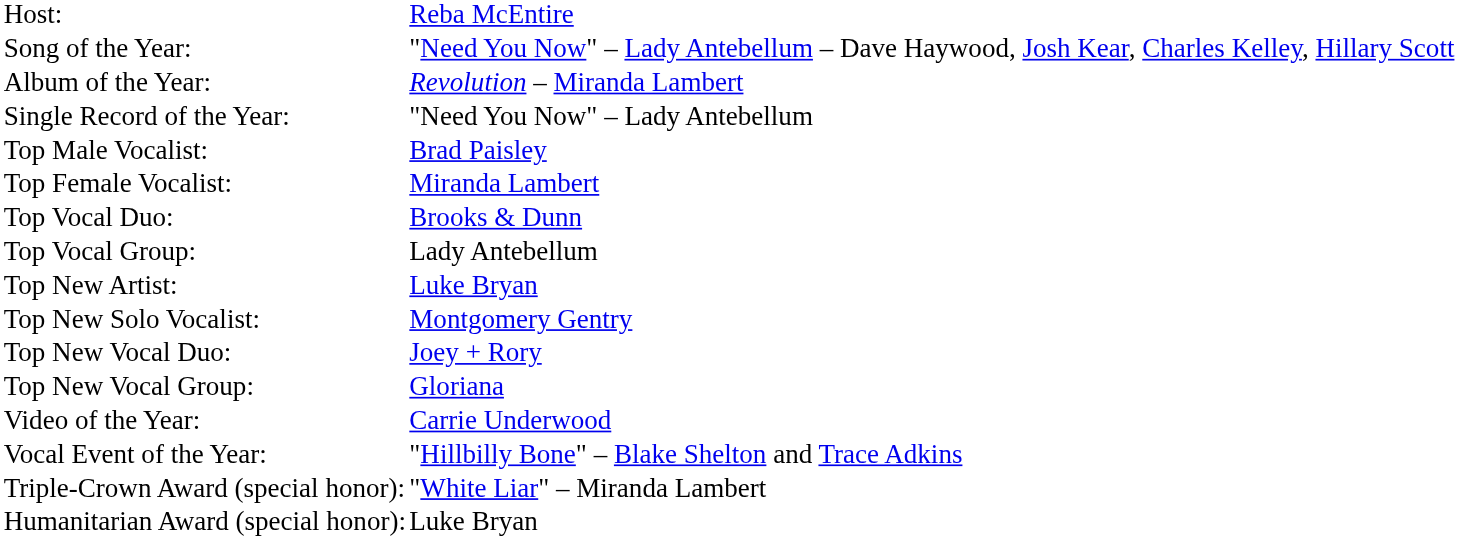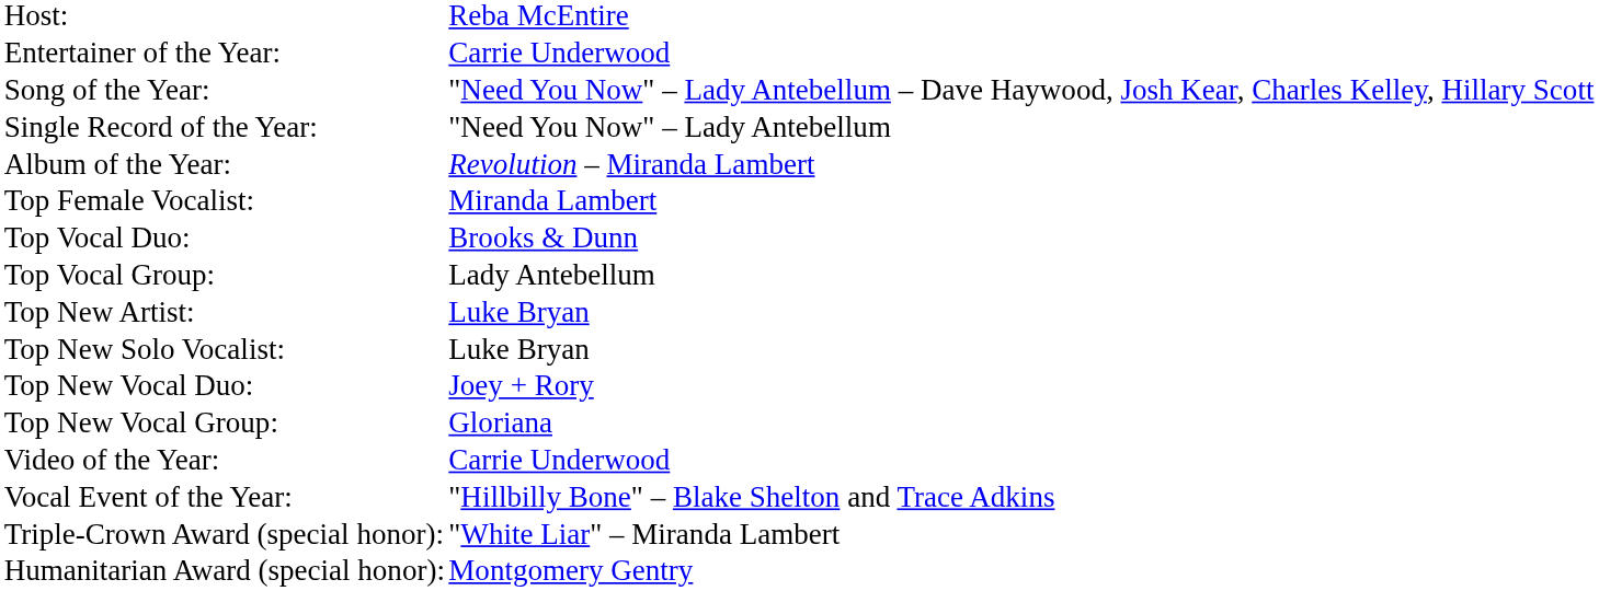+ row: Entertainer of the Year: | Carrie Underwood
rows swapped: Single Record of the Year: <-> Album of the Year:
- row: Top Male Vocalist: | Brad Paisley
Top New Solo Vocalist: | column 2: Montgomery Gentry -> Luke Bryan
Humanitarian Award (special honor): | column 2: Luke Bryan -> Montgomery Gentry
